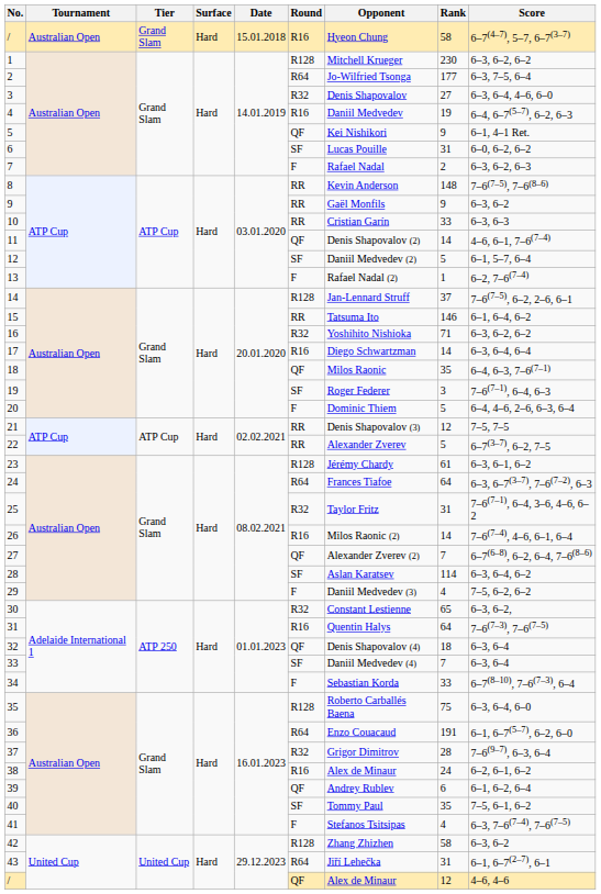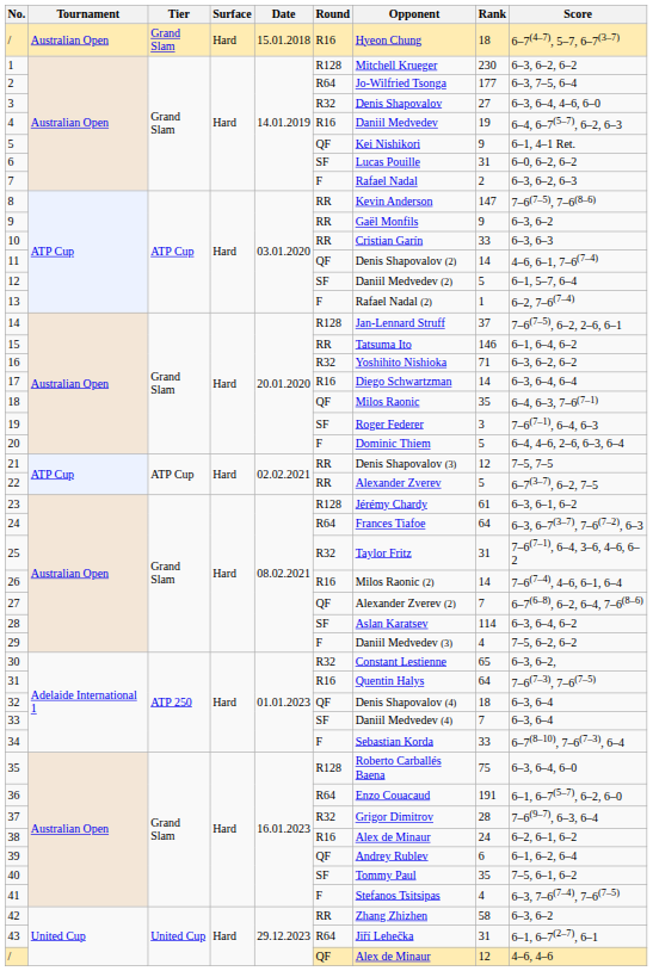/ / Australian Open | Rank: 58 -> 18
8 | Rank: 148 -> 147
42 | Round: R128 -> RR
